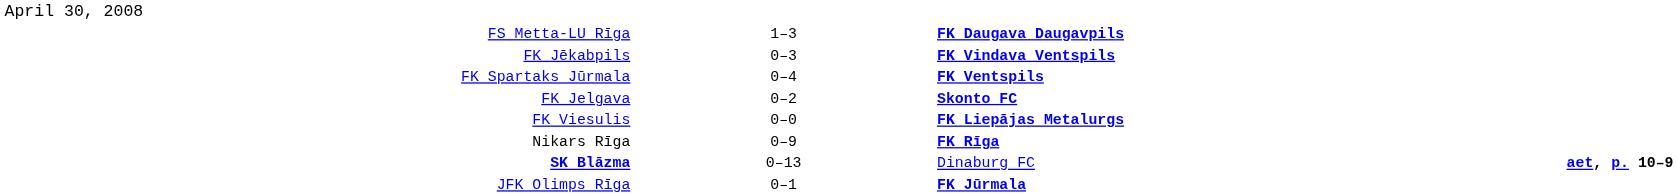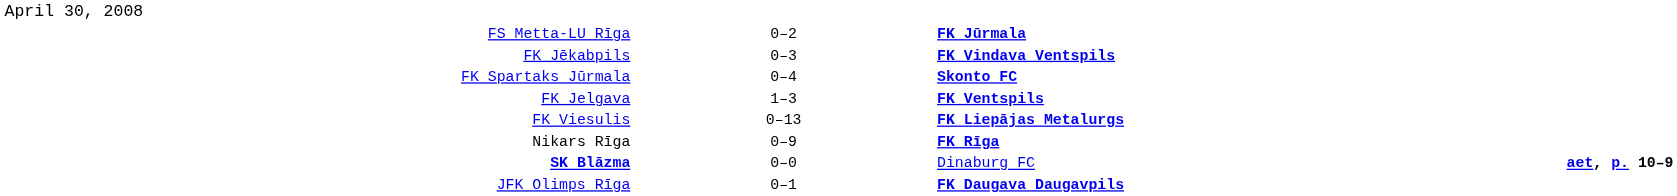FS Metta-LU Rīga | column 2: 1–3 -> 0–2
FS Metta-LU Rīga | column 3: FK Daugava Daugavpils -> FK Jūrmala
FK Spartaks Jūrmala | column 3: FK Ventspils -> Skonto FC
FK Jelgava | column 2: 0–2 -> 1–3
FK Jelgava | column 3: Skonto FC -> FK Ventspils
FK Viesulis | column 2: 0–0 -> 0–13
SK Blāzma | column 2: 0–13 -> 0–0
JFK Olimps Rīga | column 3: FK Jūrmala -> FK Daugava Daugavpils
